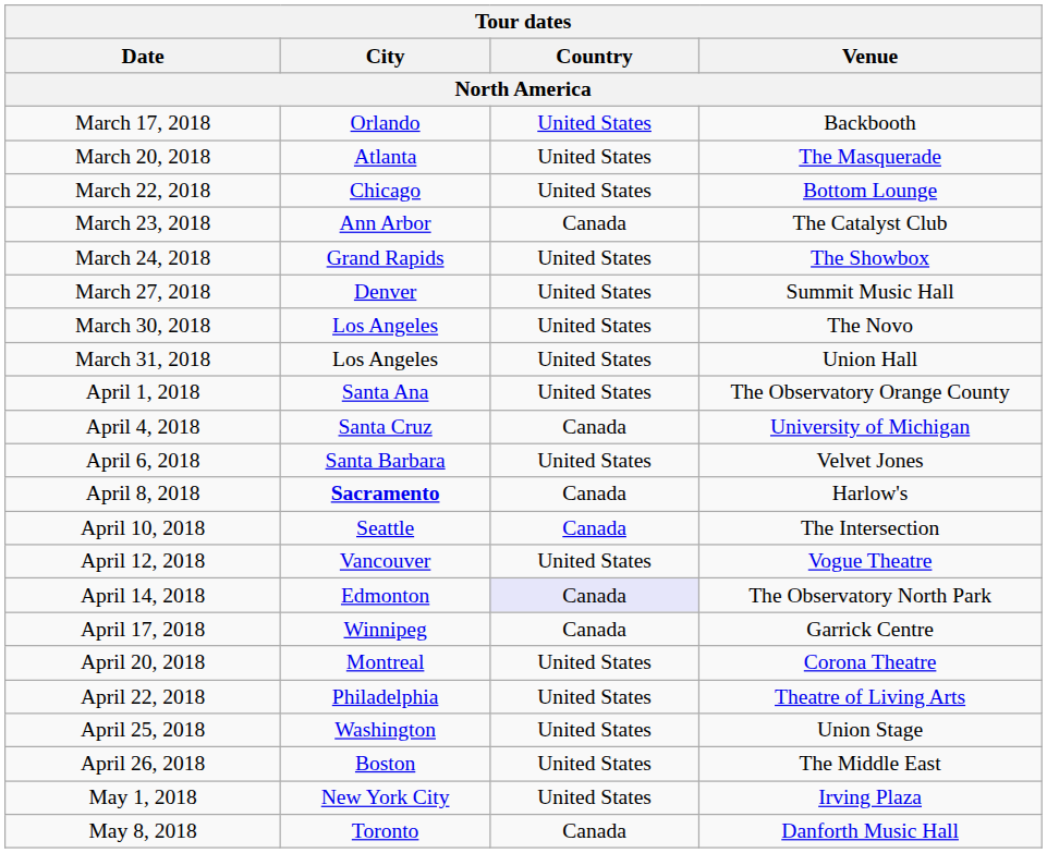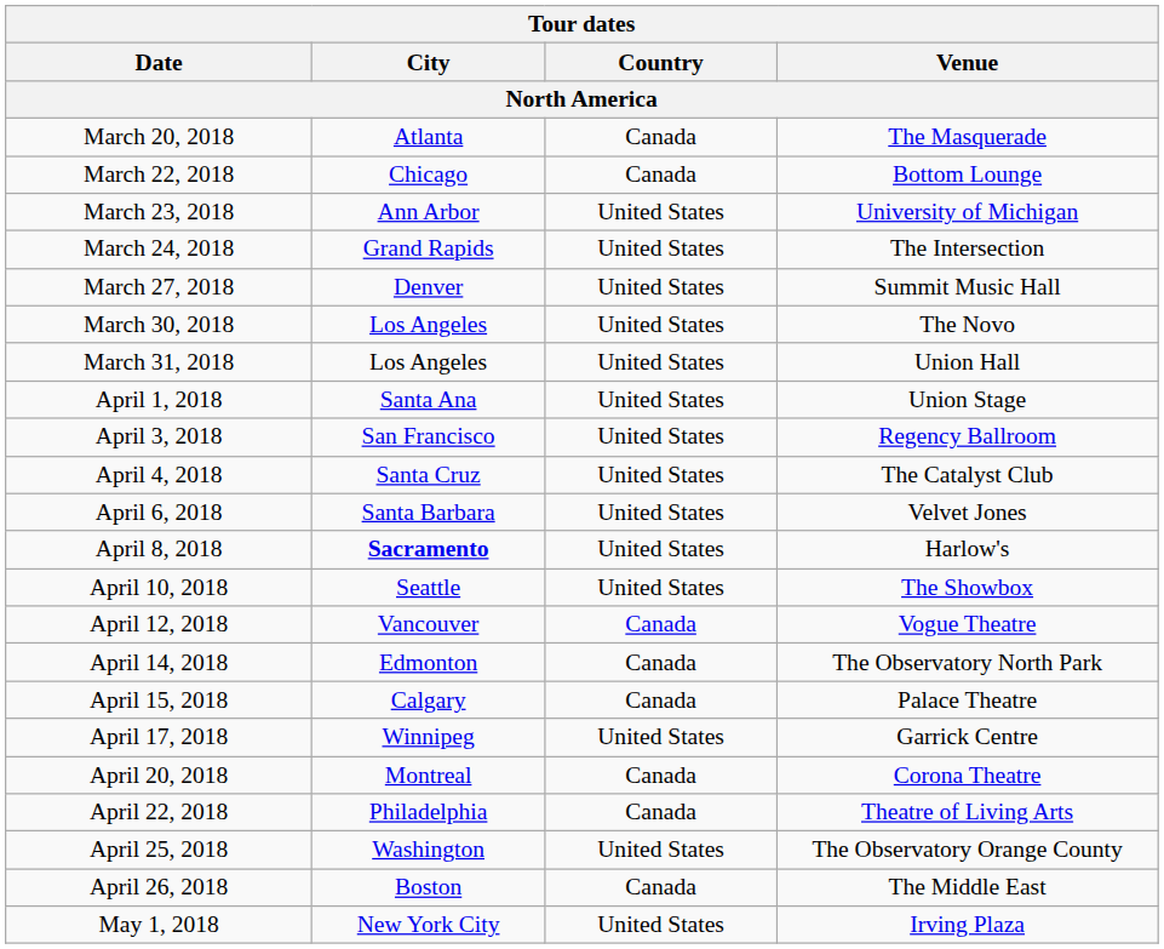- row: March 17, 2018 | Orlando | United States | Backbooth
March 20, 2018 | Country: United States -> Canada
March 22, 2018 | Country: United States -> Canada
March 23, 2018 | Country: Canada -> United States
March 23, 2018 | Venue: The Catalyst Club -> University of Michigan
March 24, 2018 | Venue: The Showbox -> The Intersection
April 1, 2018 | Venue: The Observatory Orange County -> Union Stage
+ row: April 3, 2018 | San Francisco | United States | Regency Ballroom
April 4, 2018 | Country: Canada -> United States
April 4, 2018 | Venue: University of Michigan -> The Catalyst Club
April 8, 2018 | Country: Canada -> United States
April 10, 2018 | Country: Canada -> United States
April 10, 2018 | Venue: The Intersection -> The Showbox
April 12, 2018 | Country: United States -> Canada
April 14, 2018 | Country: lavender background -> no background
+ row: April 15, 2018 | Calgary | Canada | Palace Theatre
April 17, 2018 | Country: Canada -> United States
April 20, 2018 | Country: United States -> Canada
April 22, 2018 | Country: United States -> Canada
April 25, 2018 | Venue: Union Stage -> The Observatory Orange County
April 26, 2018 | Country: United States -> Canada
- row: May 8, 2018 | Toronto | Canada | Danforth Music Hall
